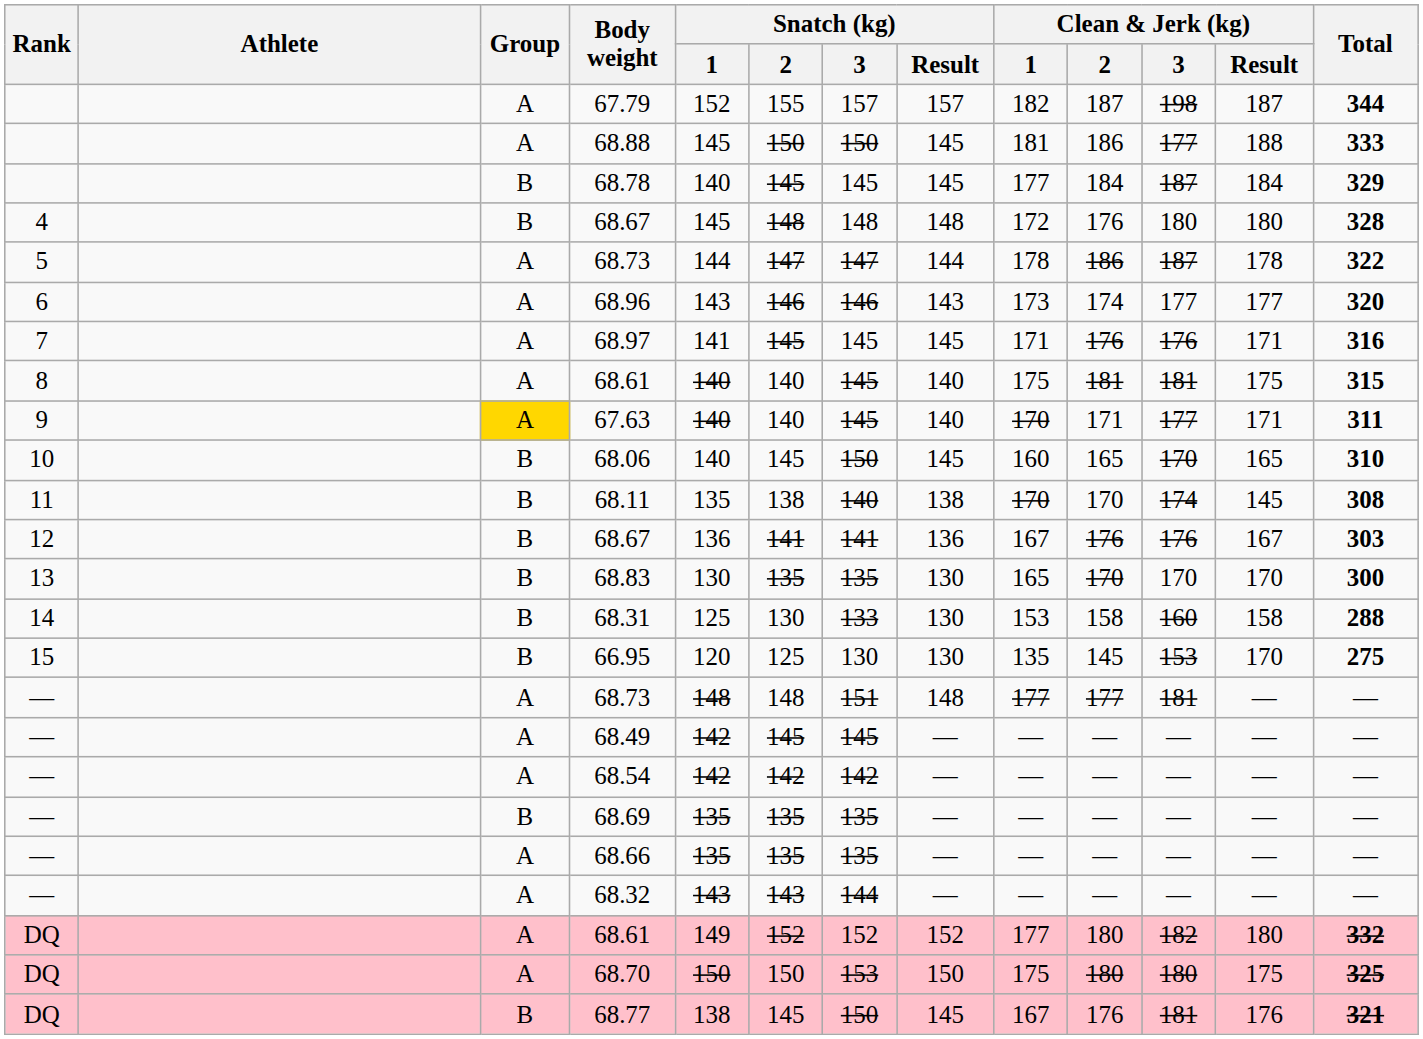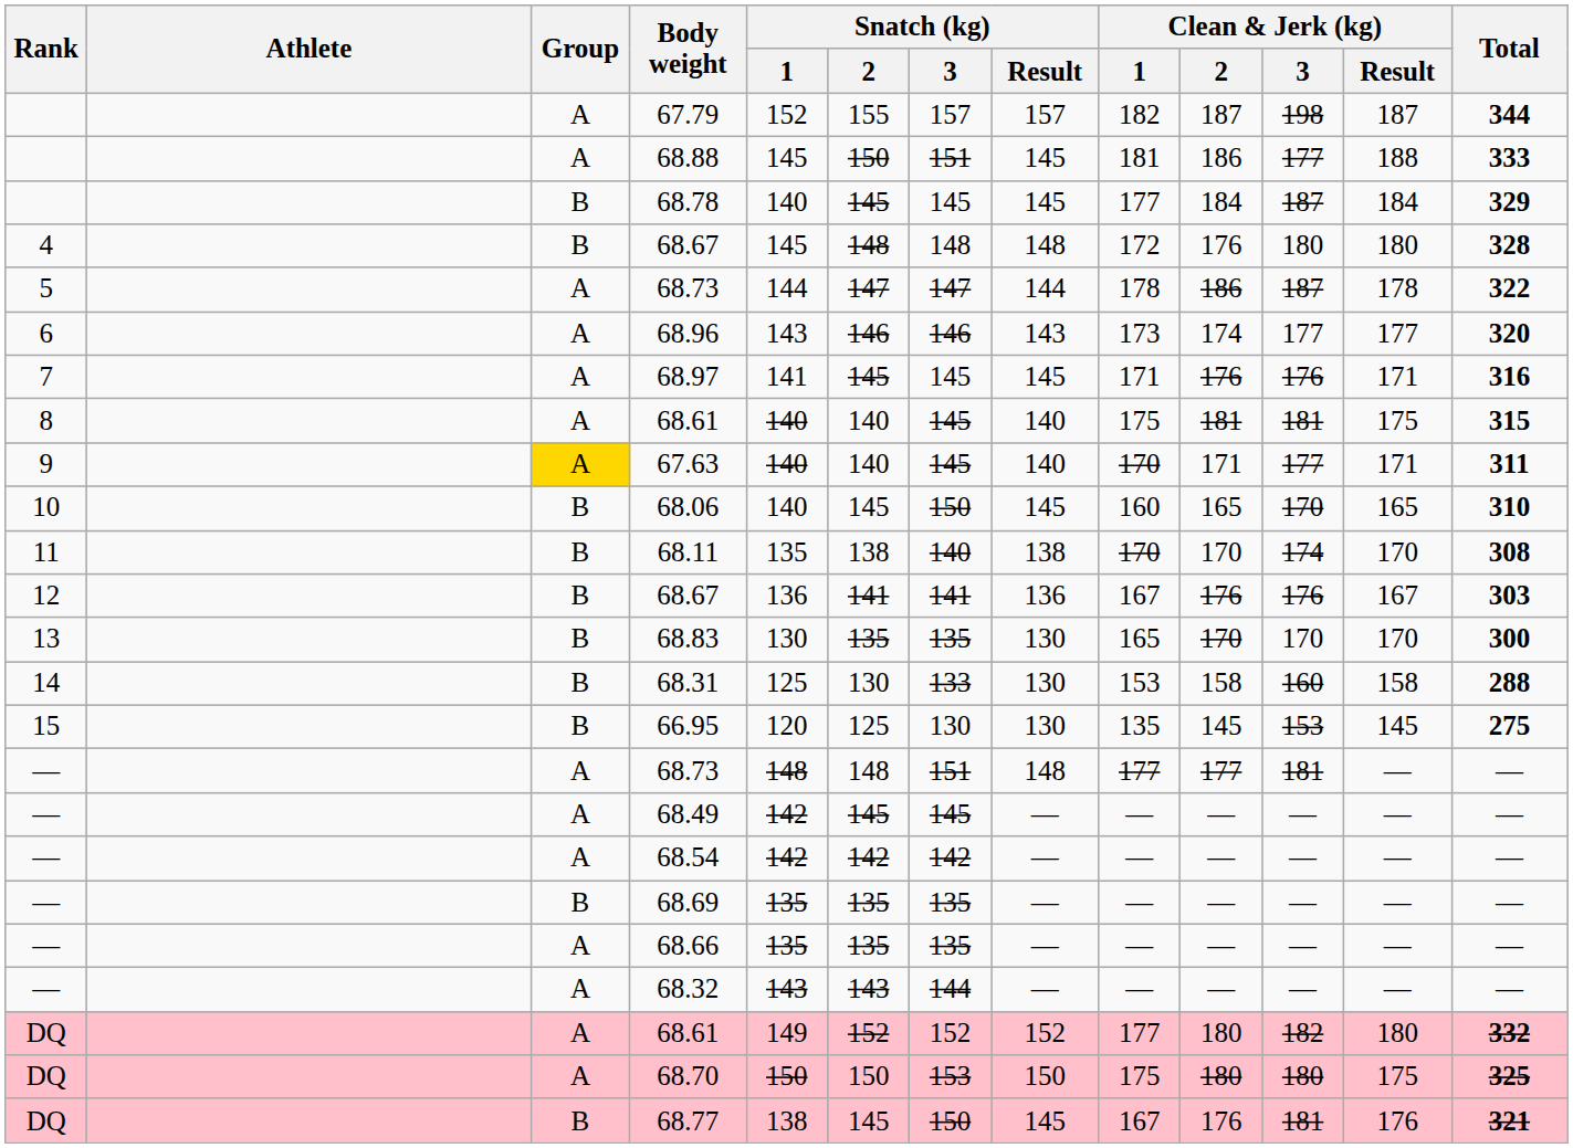68.88 | Snatch (kg) / 3: 150 -> 151
68.11 | Clean & Jerk (kg) / Result: 145 -> 170
66.95 | Clean & Jerk (kg) / Result: 170 -> 145
